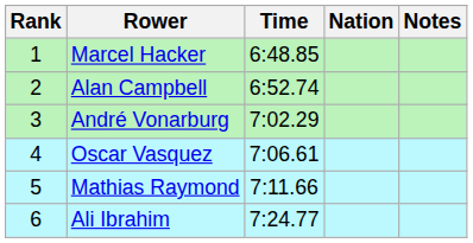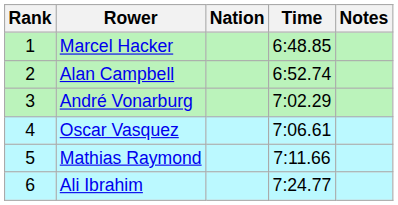columns swapped: Nation <-> Time
